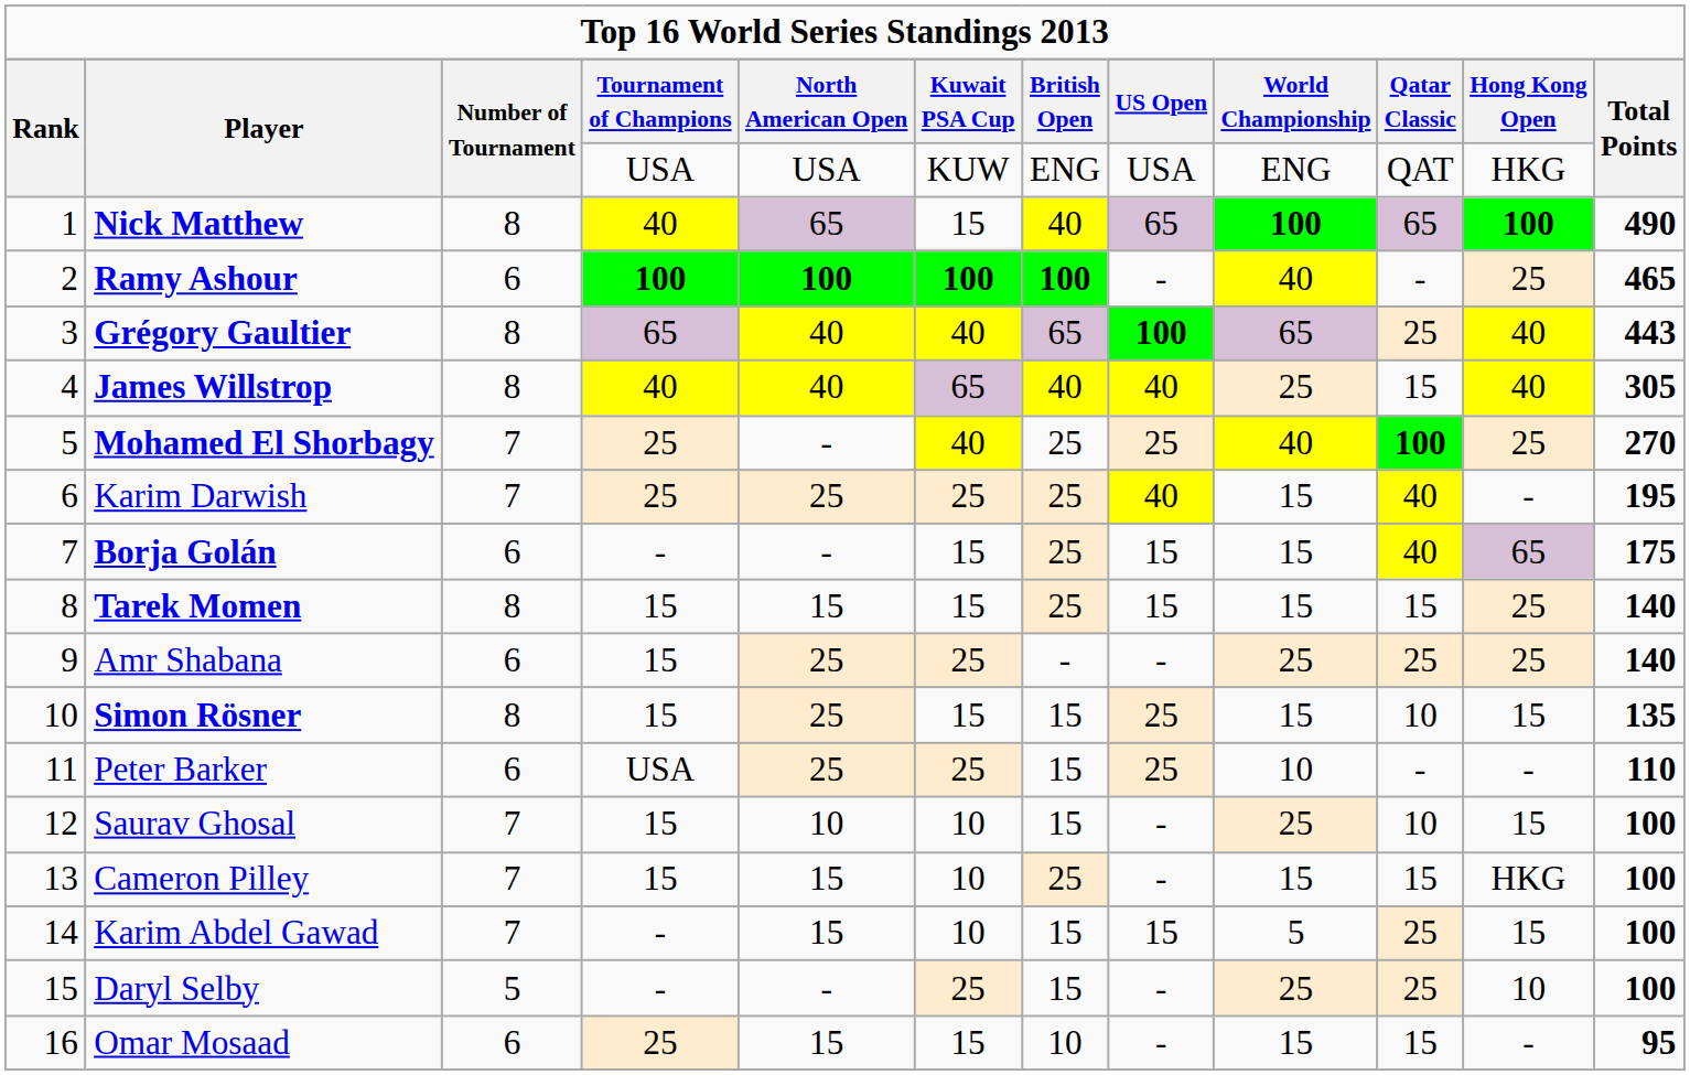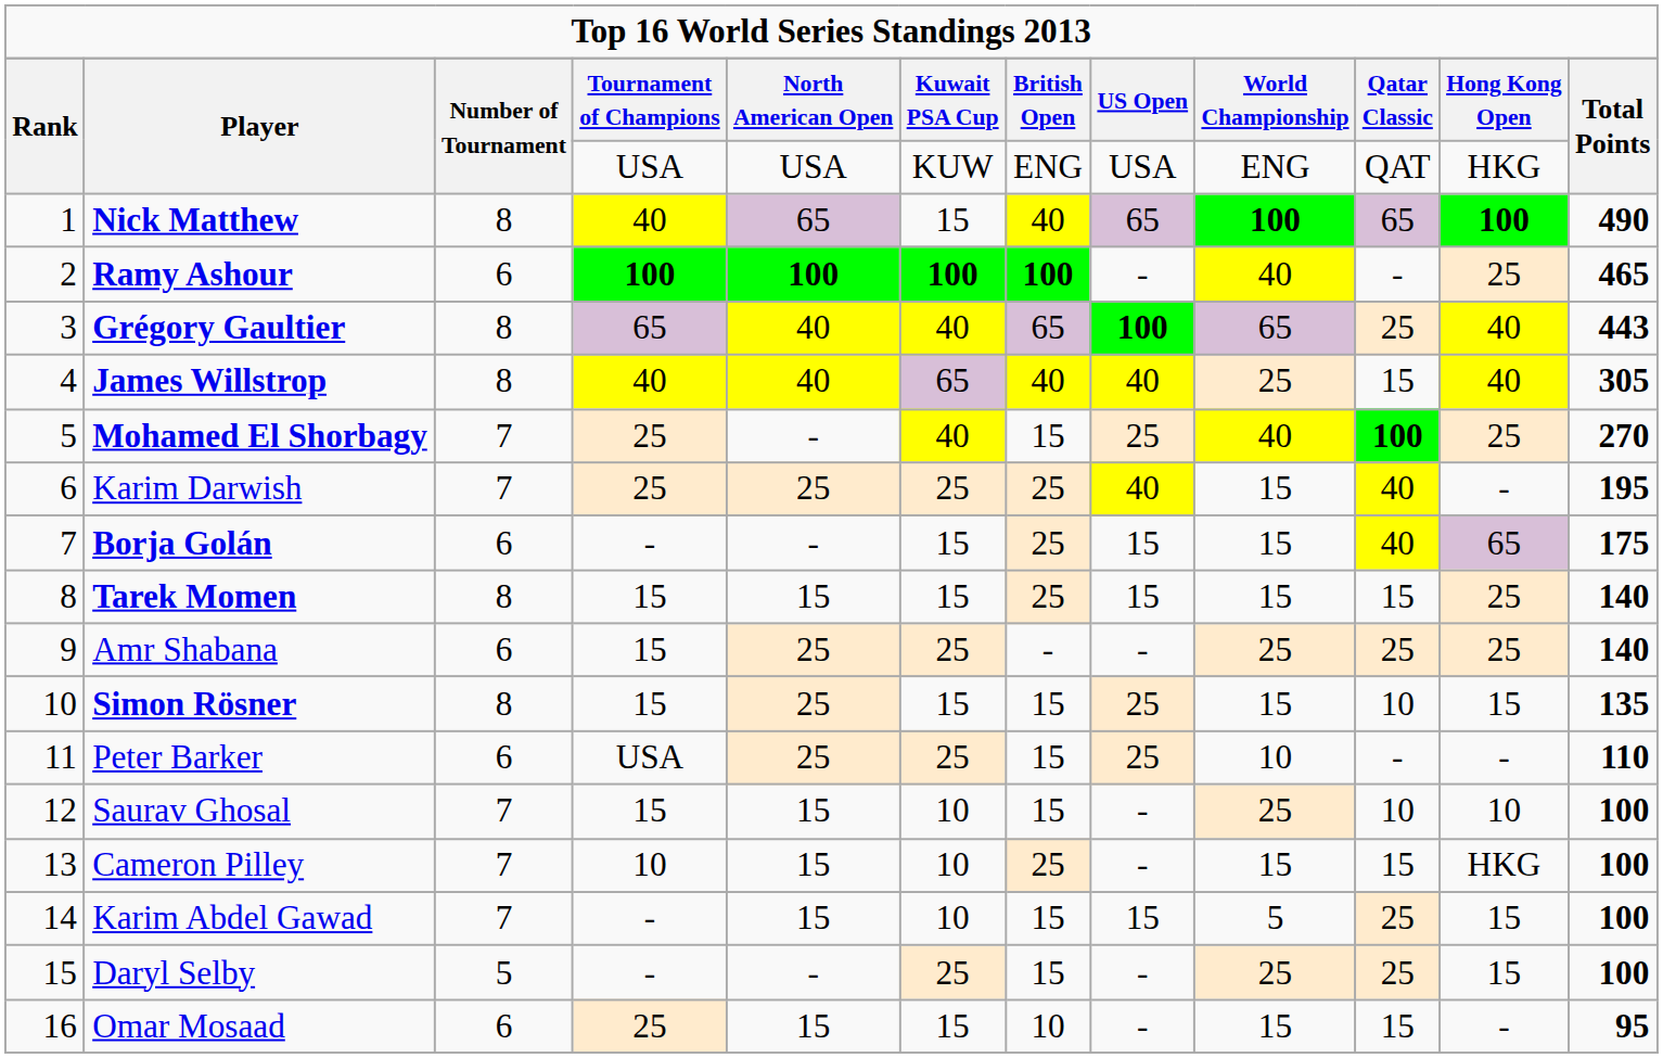Mohamed El Shorbagy | column 7: 25 -> 15
Saurav Ghosal | column 5: 10 -> 15
Saurav Ghosal | column 11: 15 -> 10
Cameron Pilley | column 4: 15 -> 10
Daryl Selby | column 11: 10 -> 15
